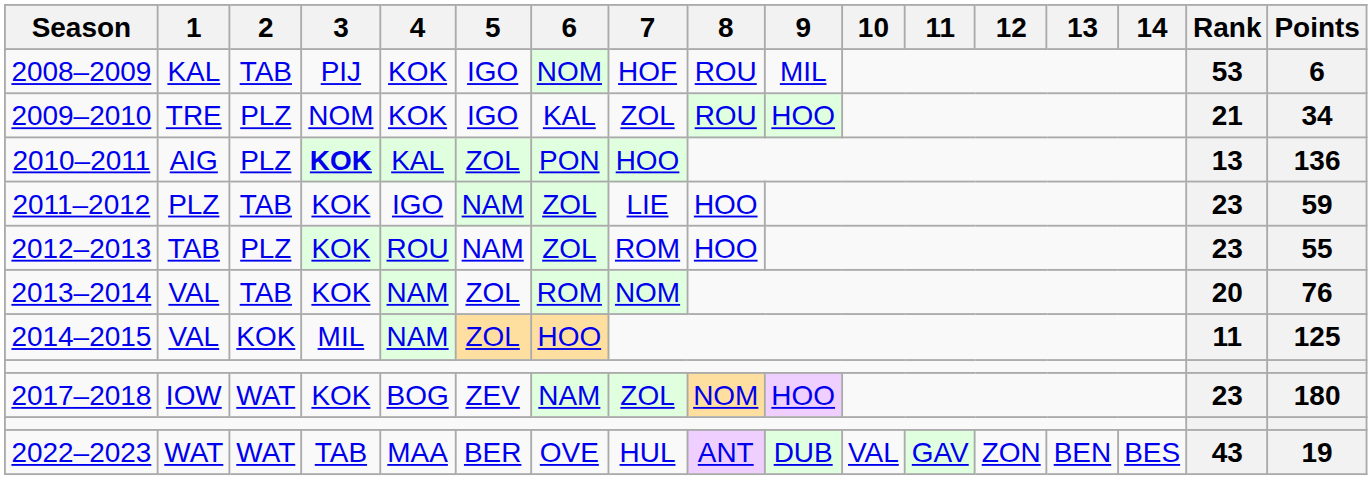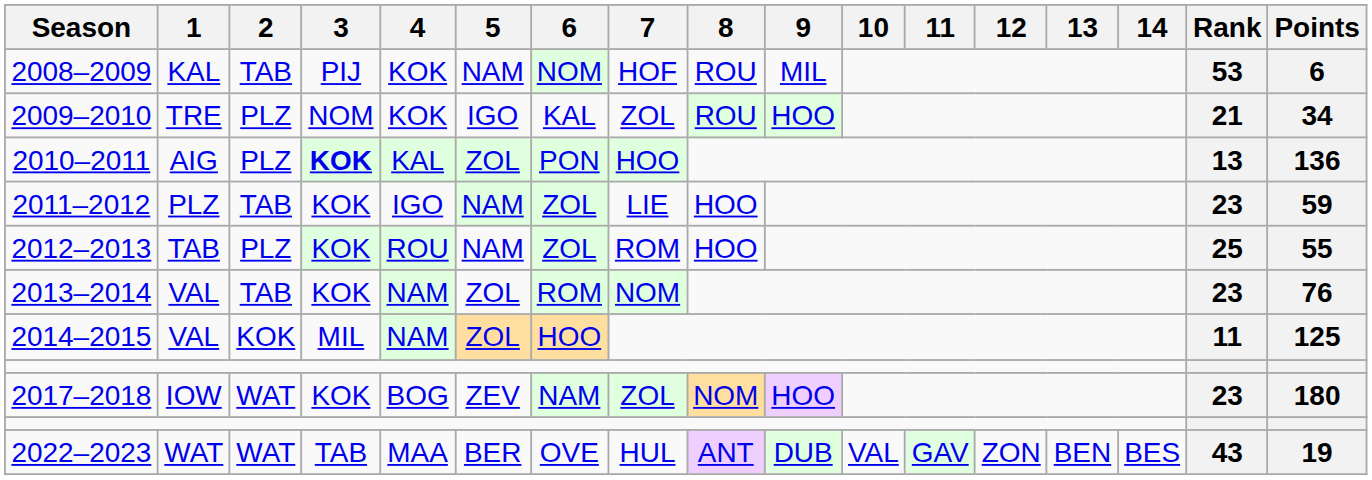2008–2009 | 5: IGO -> NAM
2012–2013 | Rank: 23 -> 25
2013–2014 | Rank: 20 -> 23
